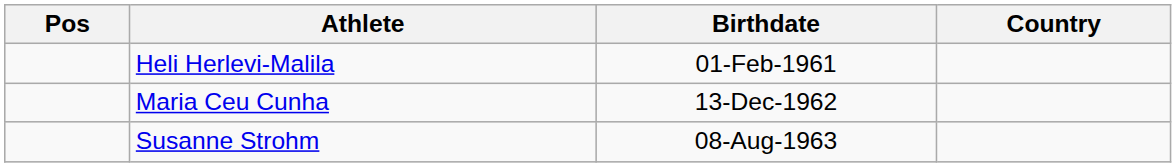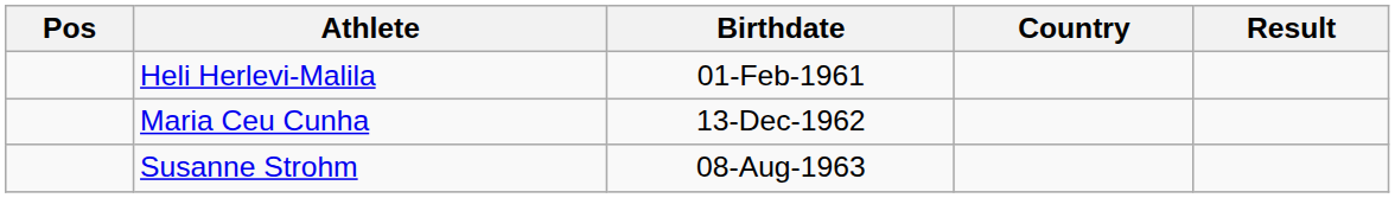+ column: Result
